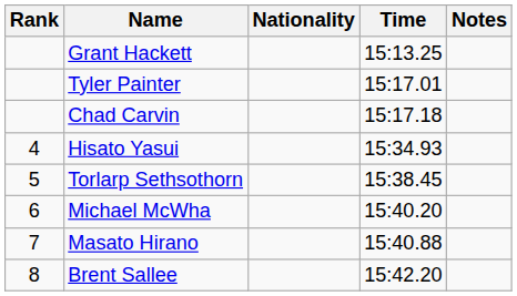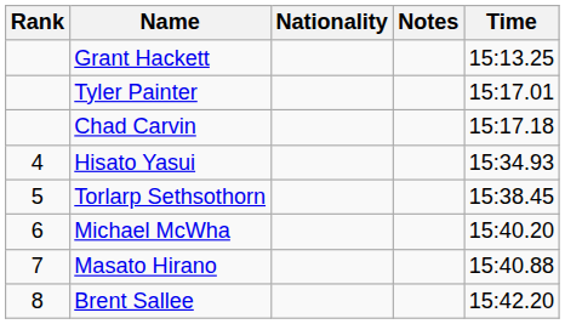columns swapped: Time <-> Notes
